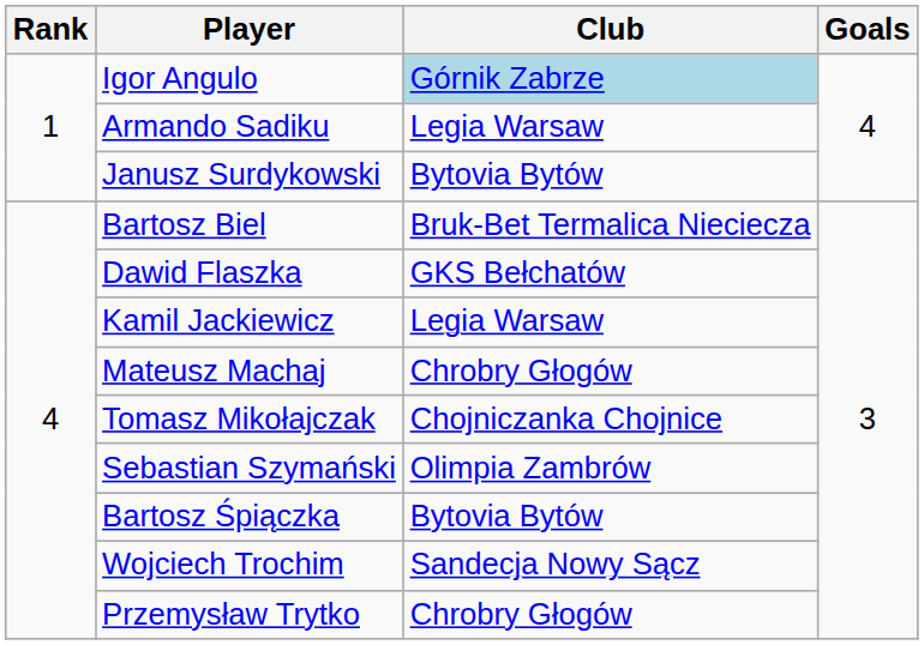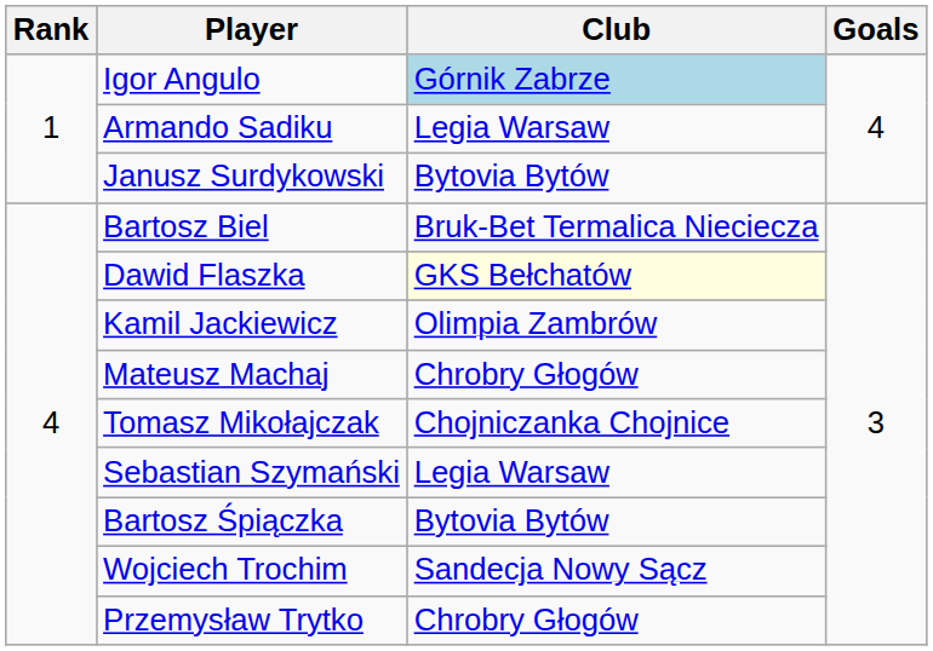Dawid Flaszka | Club: no background -> lightyellow background
Kamil Jackiewicz | Club: Legia Warsaw -> Olimpia Zambrów
Sebastian Szymański | Club: Olimpia Zambrów -> Legia Warsaw
